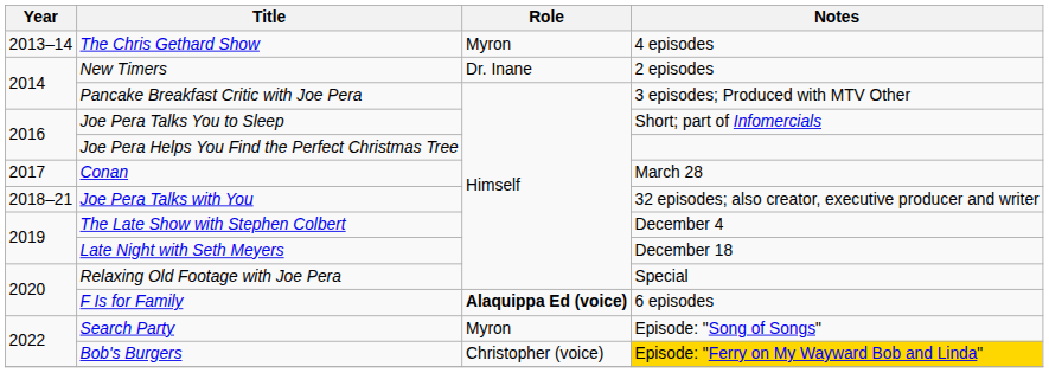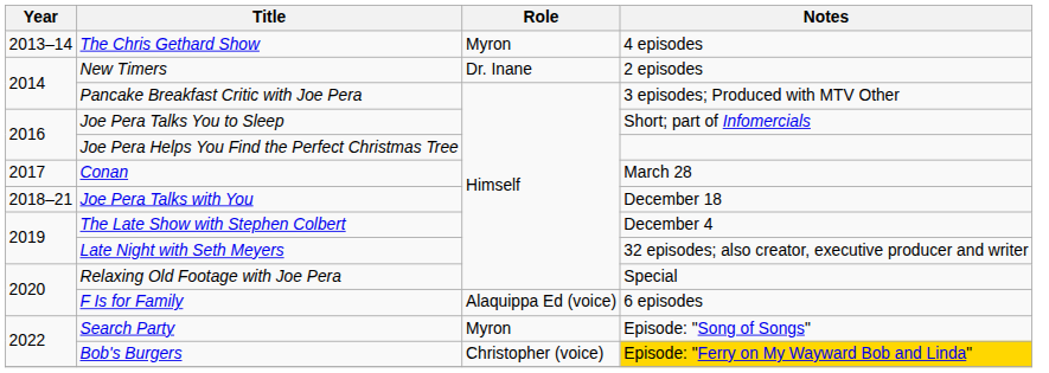Joe Pera Talks with You | Notes: 32 episodes; also creator, executive producer and writer -> December 18
Late Night with Seth Meyers | Notes: December 18 -> 32 episodes; also creator, executive producer and writer
F Is for Family | Role: bold -> normal
